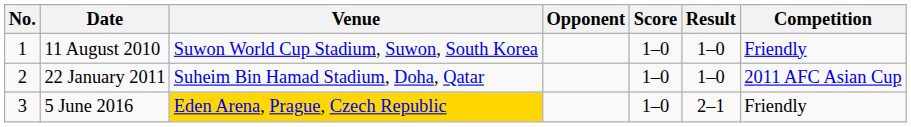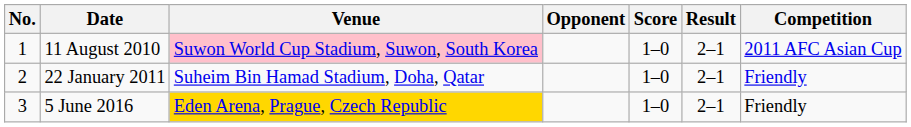11 August 2010 | Venue: no background -> pink background
11 August 2010 | Result: 1–0 -> 2–1
11 August 2010 | Competition: Friendly -> 2011 AFC Asian Cup
22 January 2011 | Result: 1–0 -> 2–1
22 January 2011 | Competition: 2011 AFC Asian Cup -> Friendly
